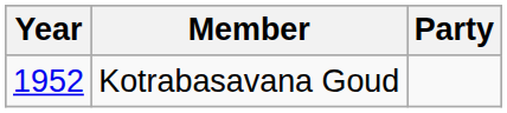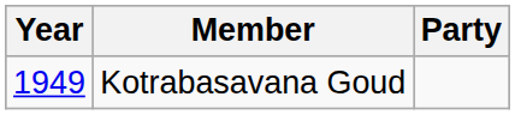Kotrabasavana Goud | Year: 1952 -> 1949
